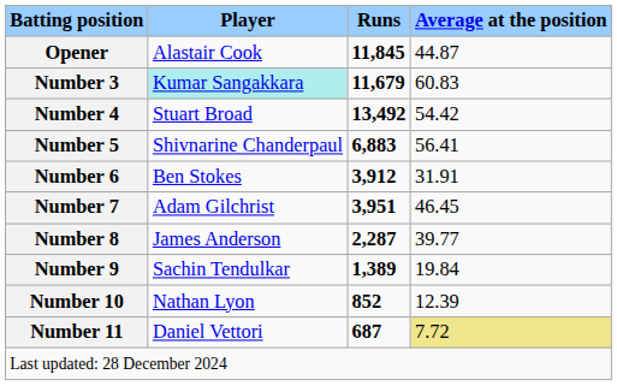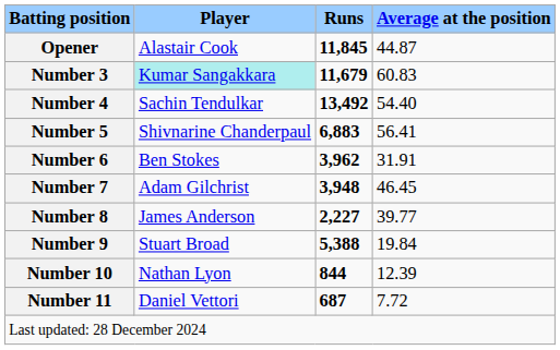Number 4 | Player: Stuart Broad -> Sachin Tendulkar
Number 4 | Average at the position: 54.42 -> 54.40
Number 6 | Runs: 3,912 -> 3,962
Number 7 | Runs: 3,951 -> 3,948
Number 8 | Runs: 2,287 -> 2,227
Number 9 | Player: Sachin Tendulkar -> Stuart Broad
Number 9 | Runs: 1,389 -> 5,388
Number 10 | Runs: 852 -> 844
Number 11 | Average at the position: khaki background -> no background
